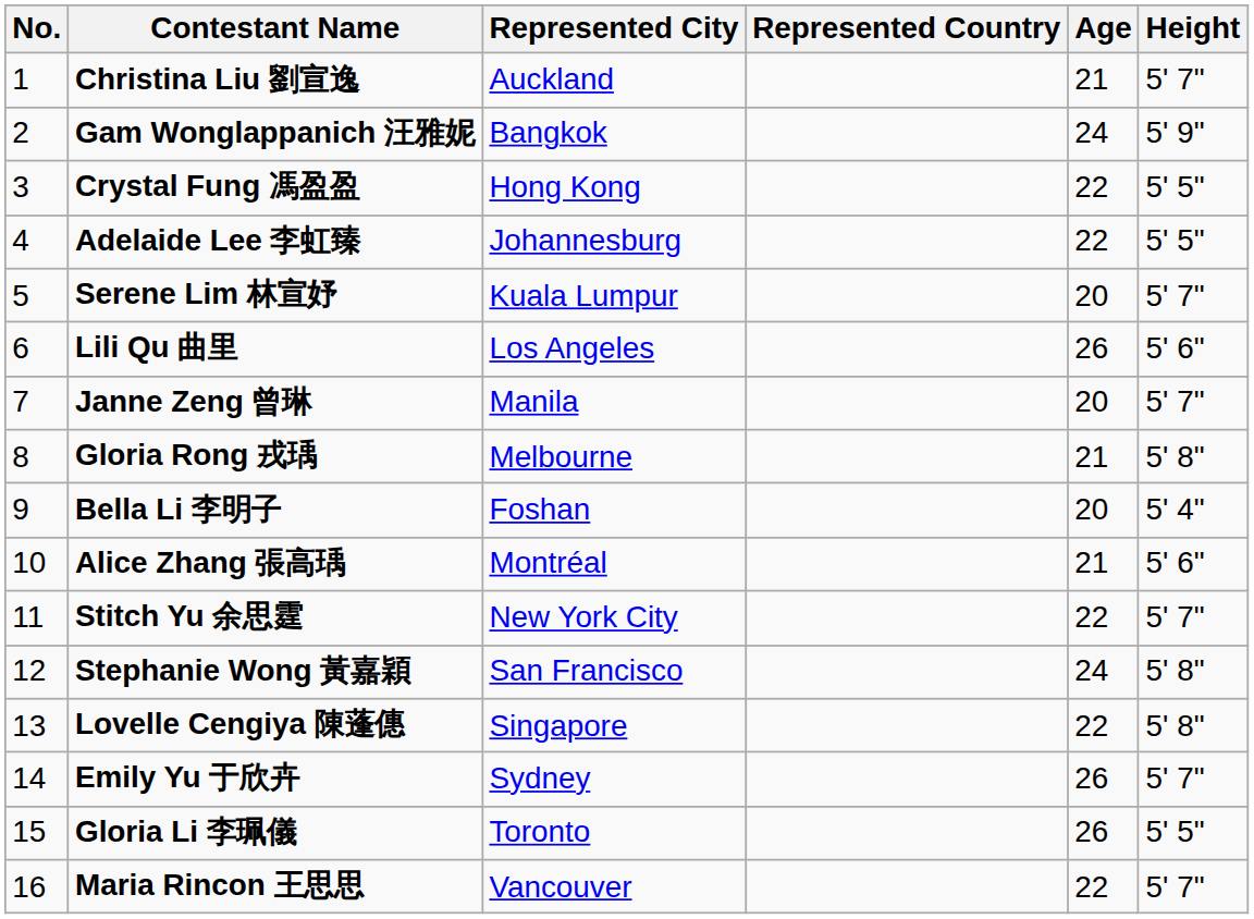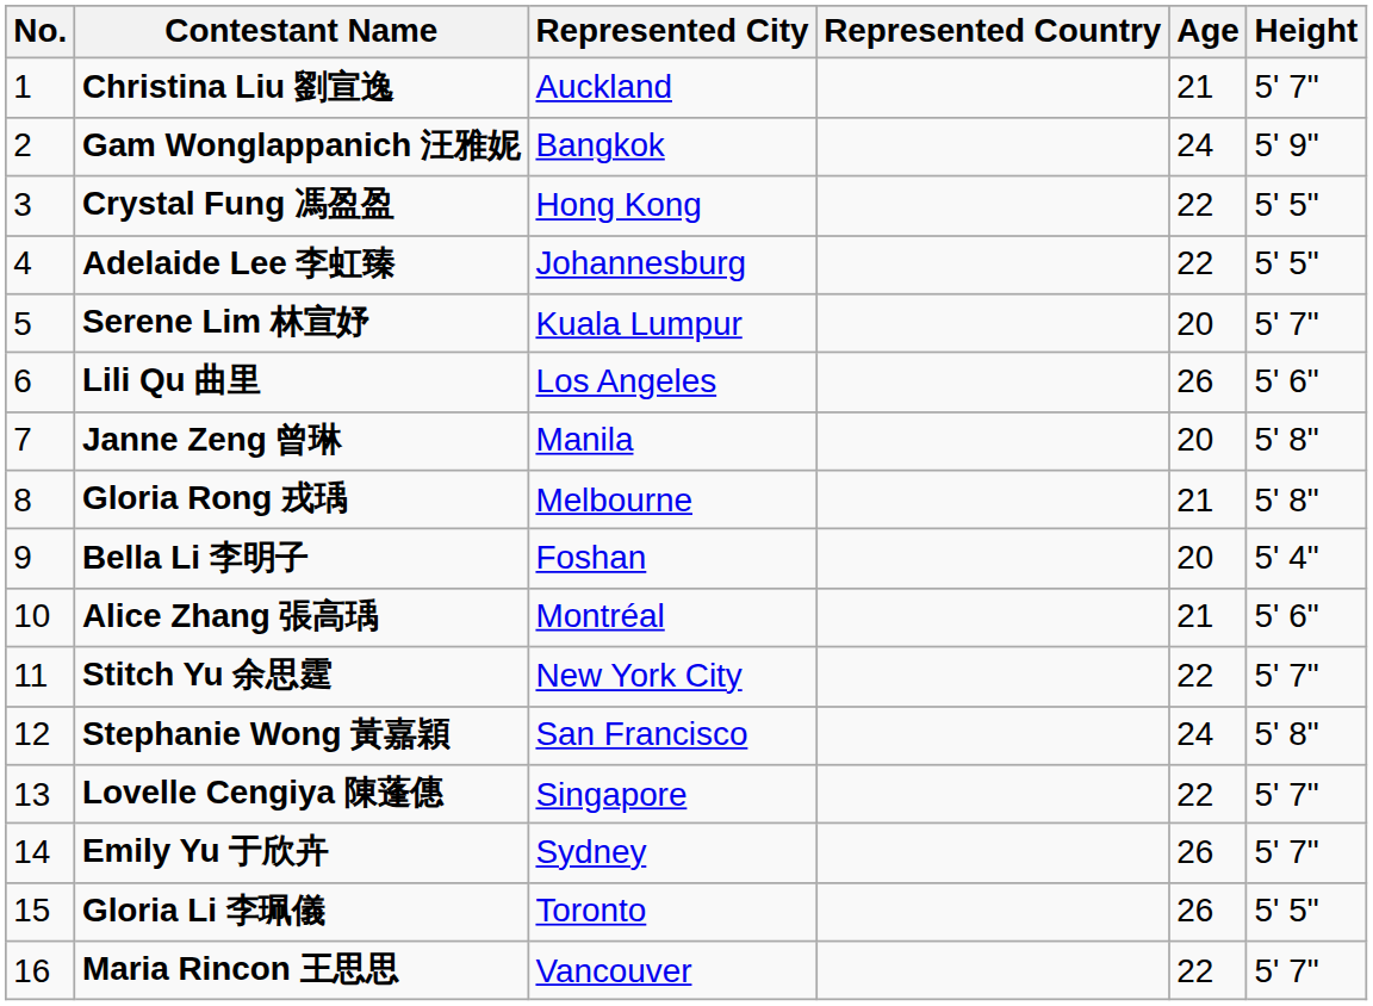Janne Zeng 曾琳 | Height: 5' 7" -> 5' 8"
Lovelle Cengiya 陳蓬僡 | Height: 5' 8" -> 5' 7"
